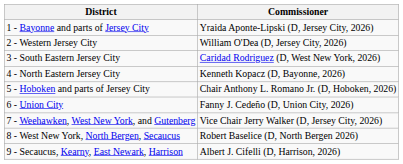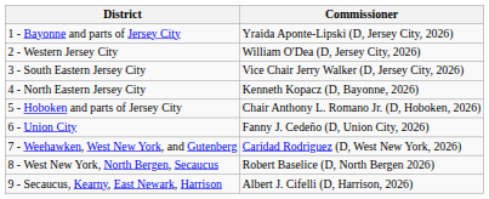3 - South Eastern Jersey City | Commissioner: Caridad Rodriguez (D, West New York, 2026) -> Vice Chair Jerry Walker (D, Jersey City, 2026)
7 - Weehawken, West New York, and Gutenberg | Commissioner: Vice Chair Jerry Walker (D, Jersey City, 2026) -> Caridad Rodriguez (D, West New York, 2026)
